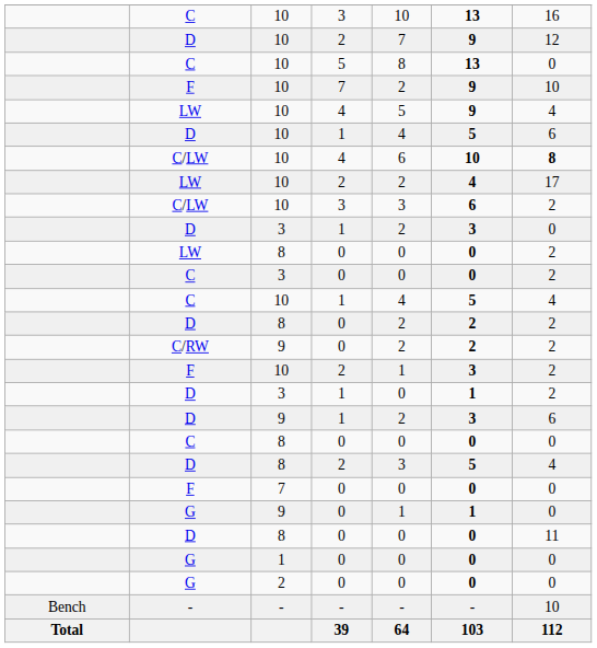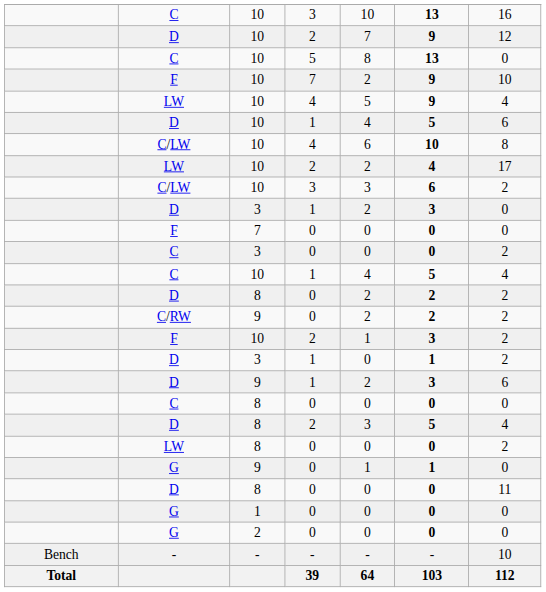C/LW / 4 | column 7: bold -> normal
rows swapped: F / 0 <-> LW / 0
